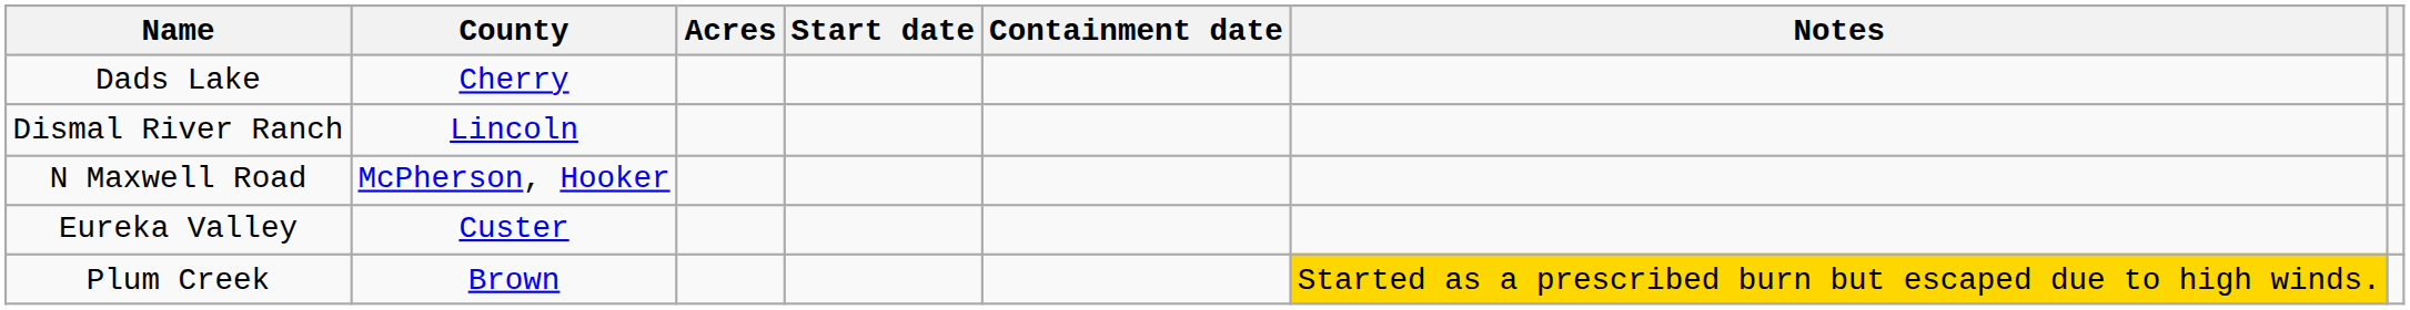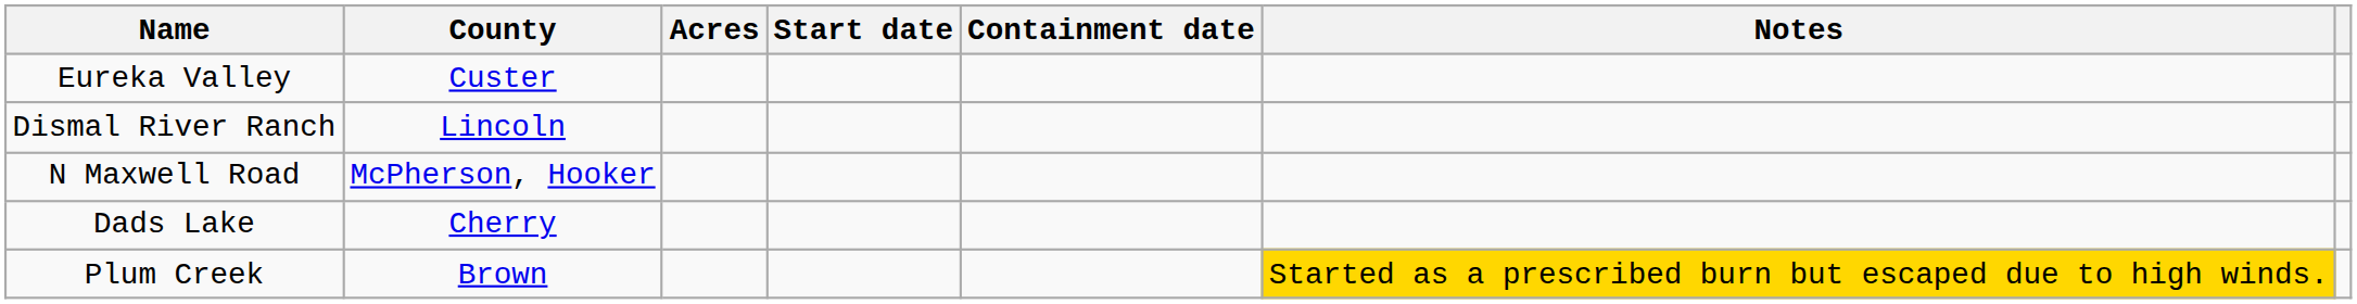rows swapped: Eureka Valley <-> Dads Lake
